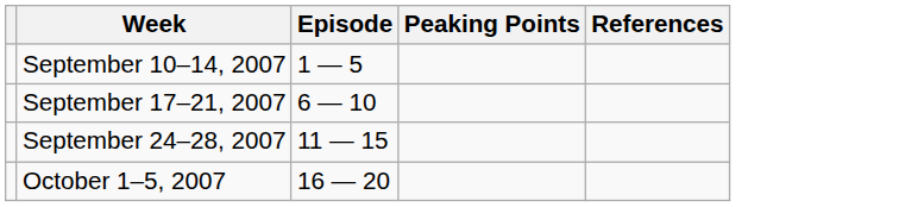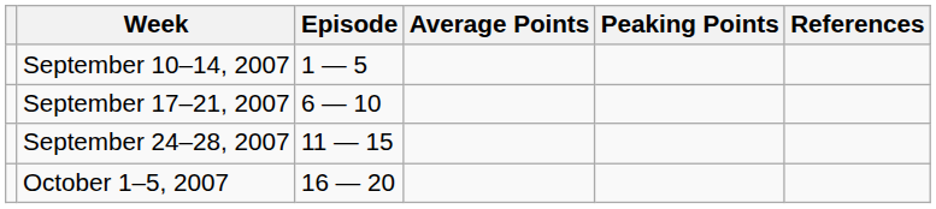+ column: Average Points
